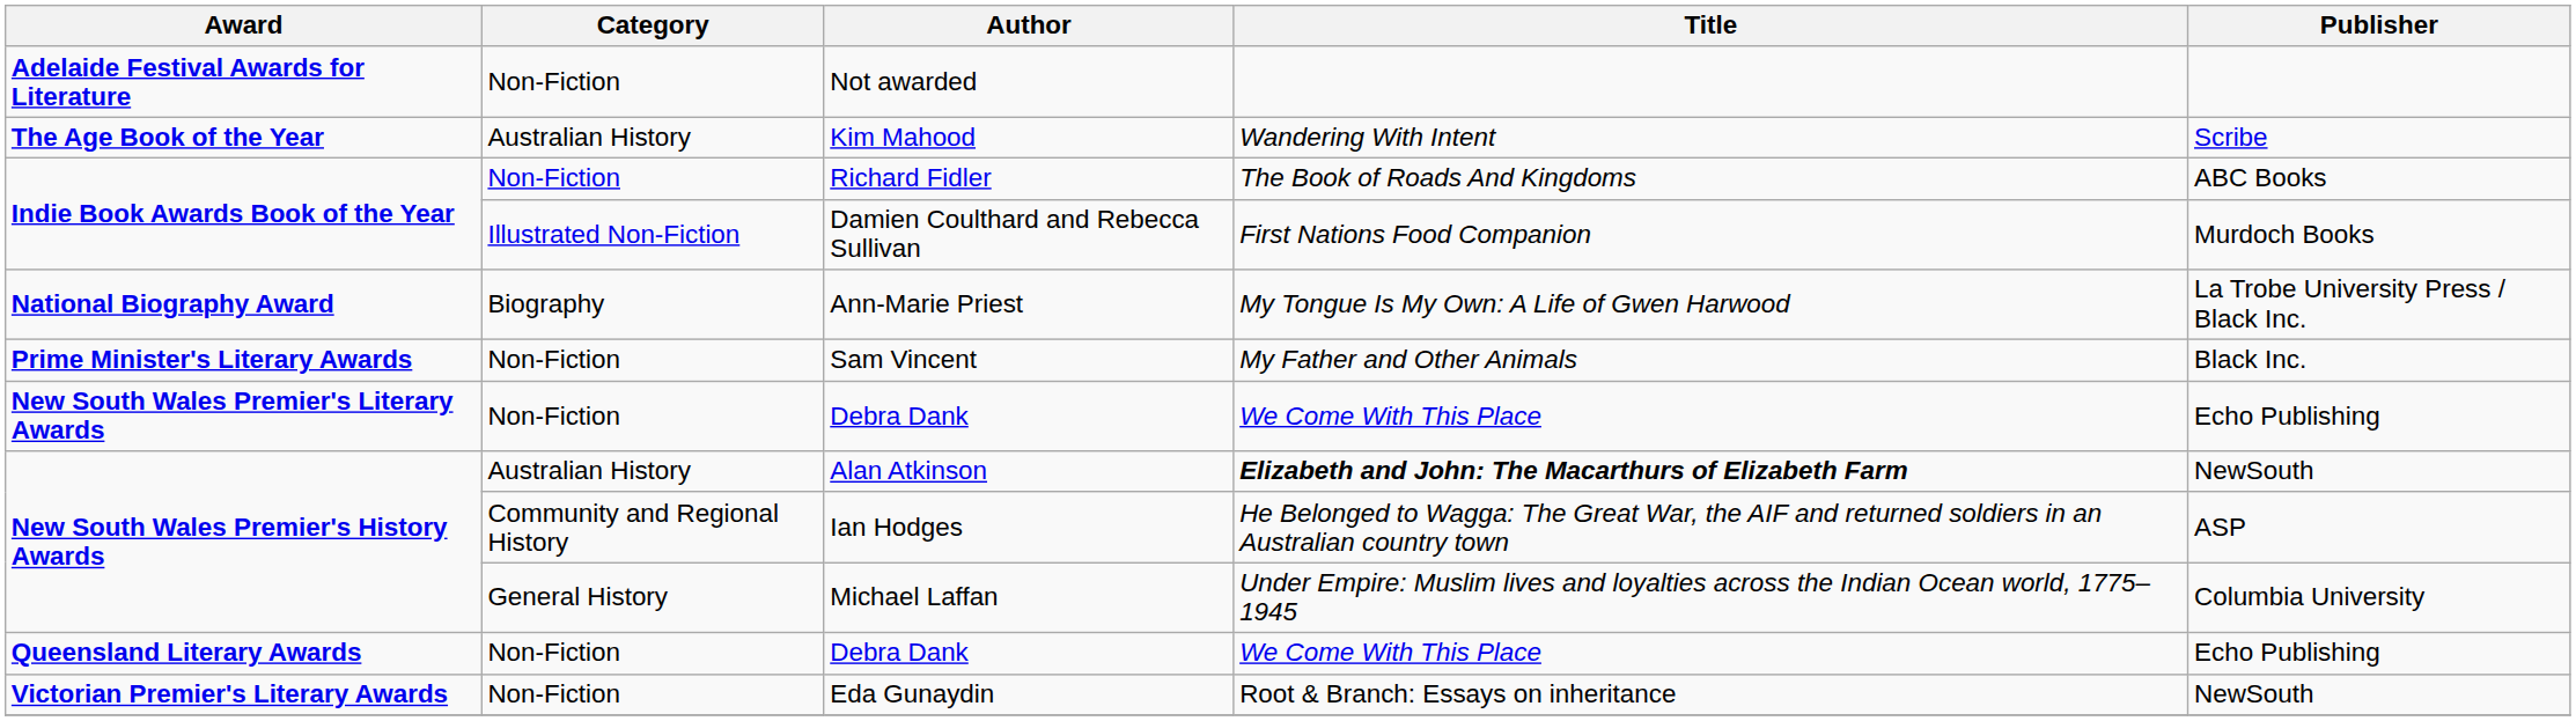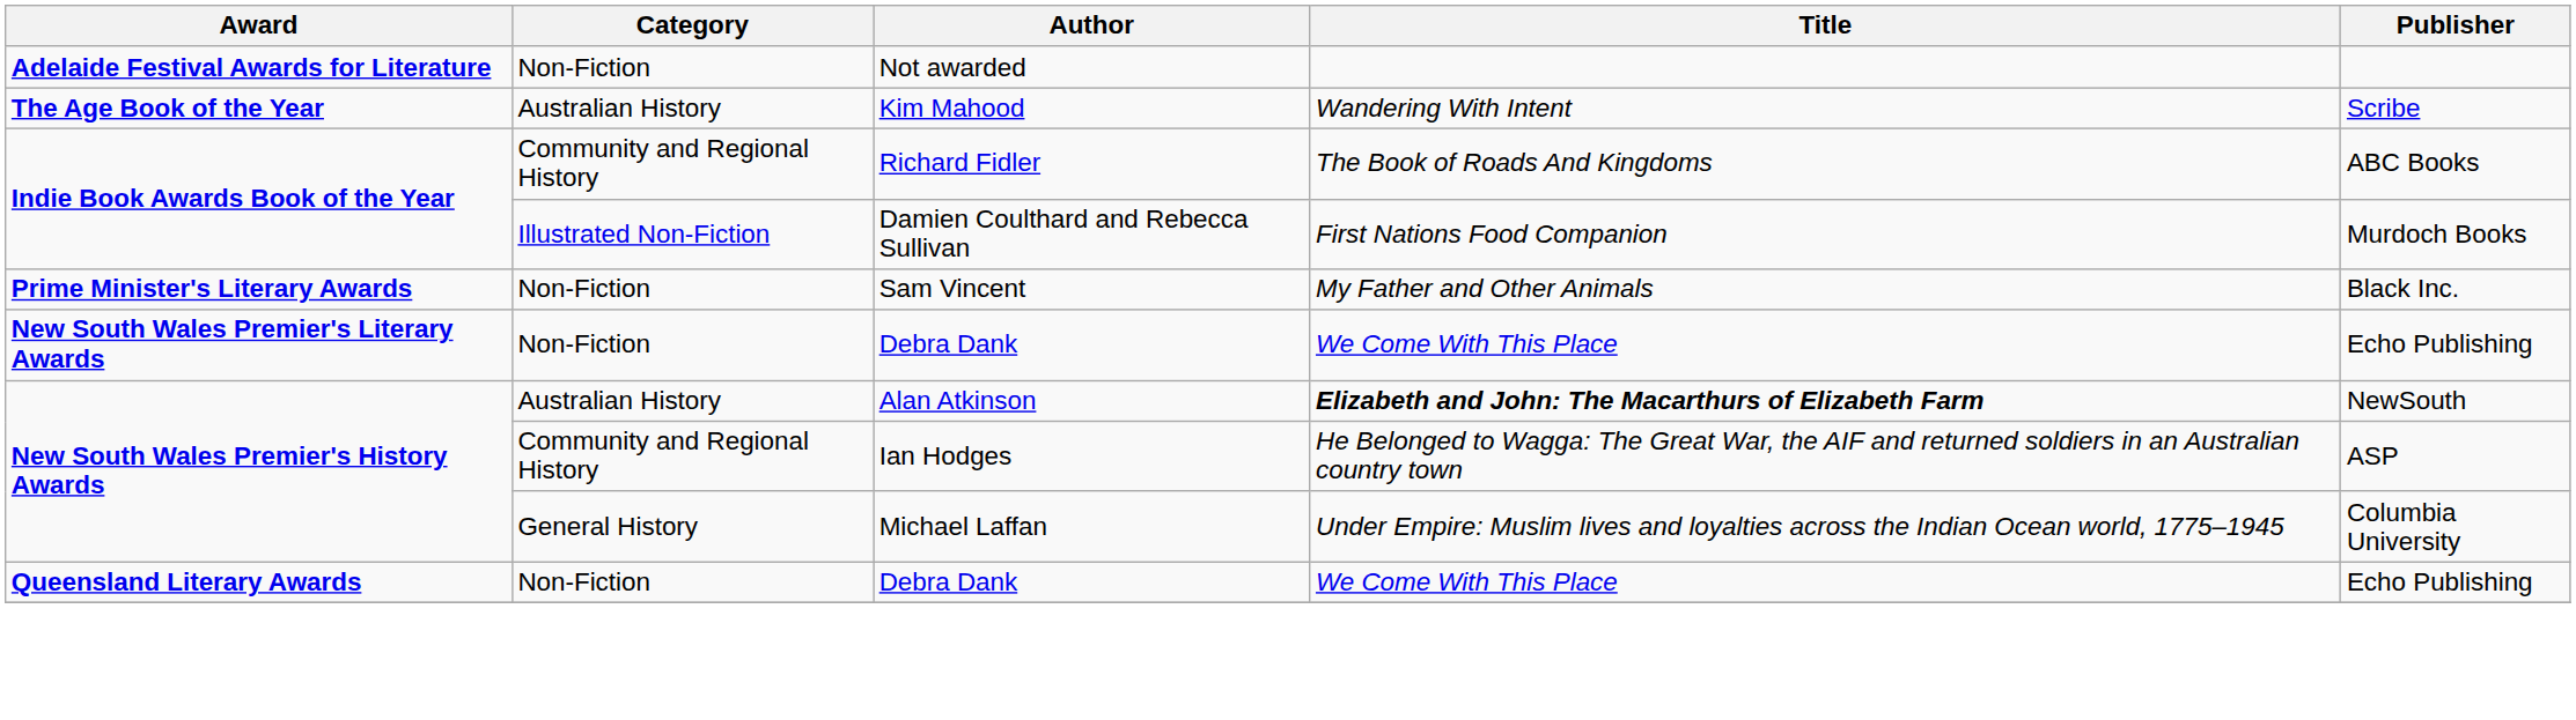Richard Fidler | Category: Non-Fiction -> Community and Regional History
- row: National Biography Award | Biography | Ann-Marie Priest | My Tongue Is My Own: A Life of Gwen Harwood | La Trobe University Press / Black Inc.
- row: Victorian Premier's Literary Awards | Non-Fiction | Eda Gunaydin | Root & Branch: Essays on inheritance | NewSouth
